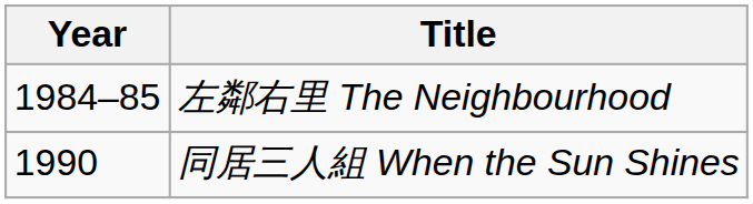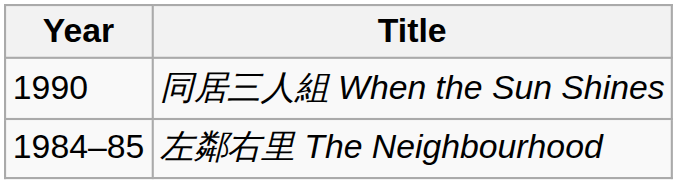rows swapped: 左鄰右里 The Neighbourhood <-> 同居三人組 When the Sun Shines
